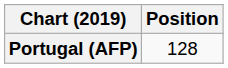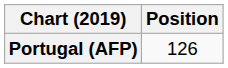Portugal (AFP) | Position: 128 -> 126
